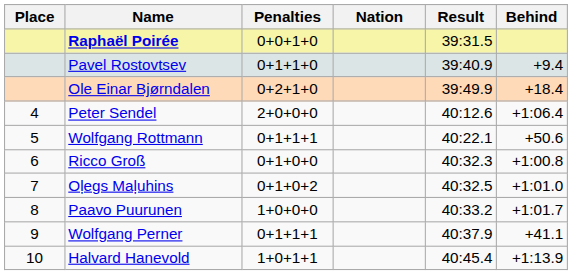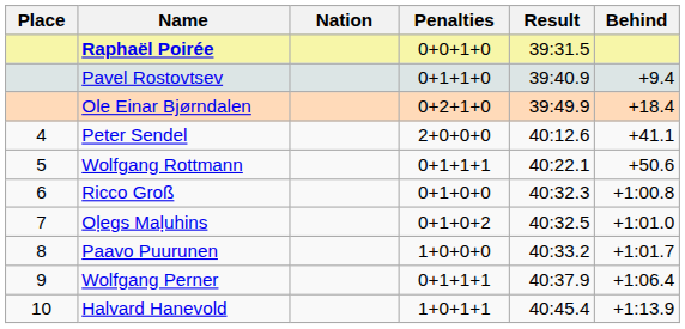columns swapped: Nation <-> Penalties
Peter Sendel | Behind: +1:06.4 -> +41.1
Wolfgang Perner | Behind: +41.1 -> +1:06.4
